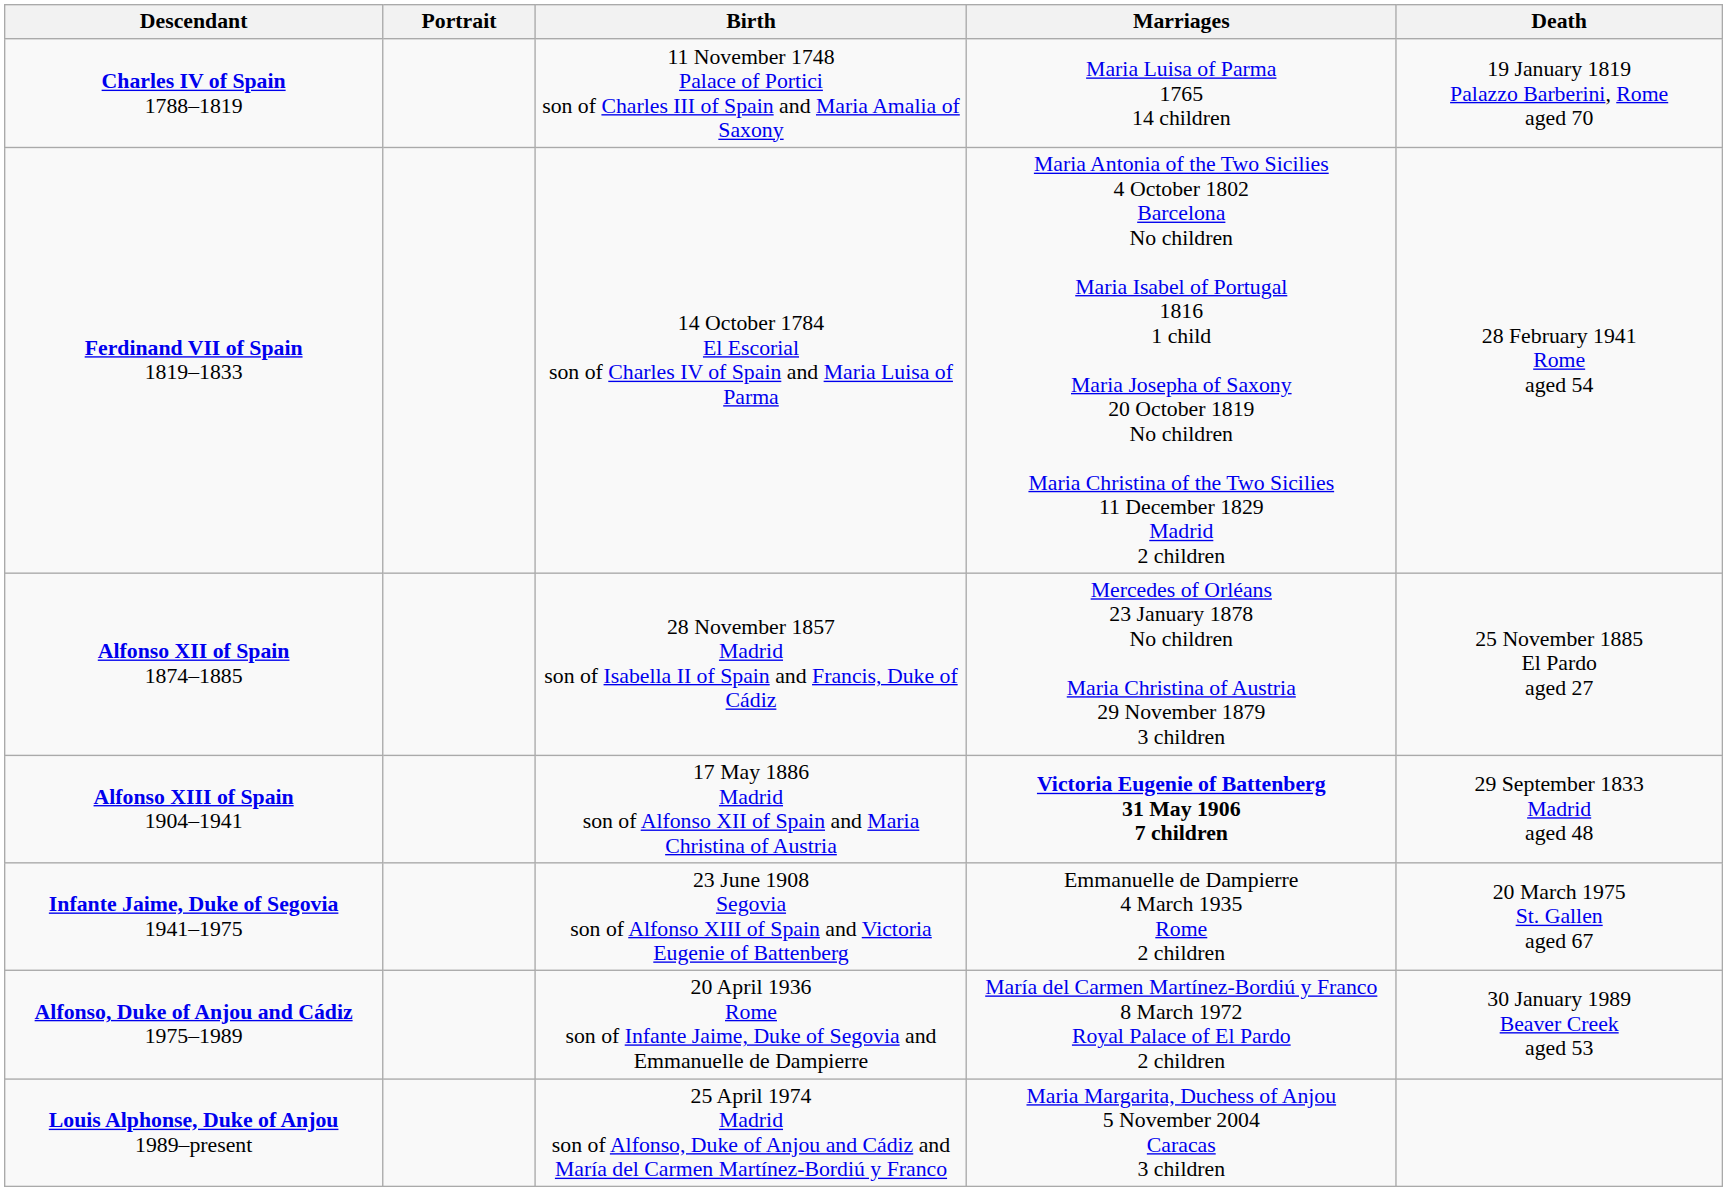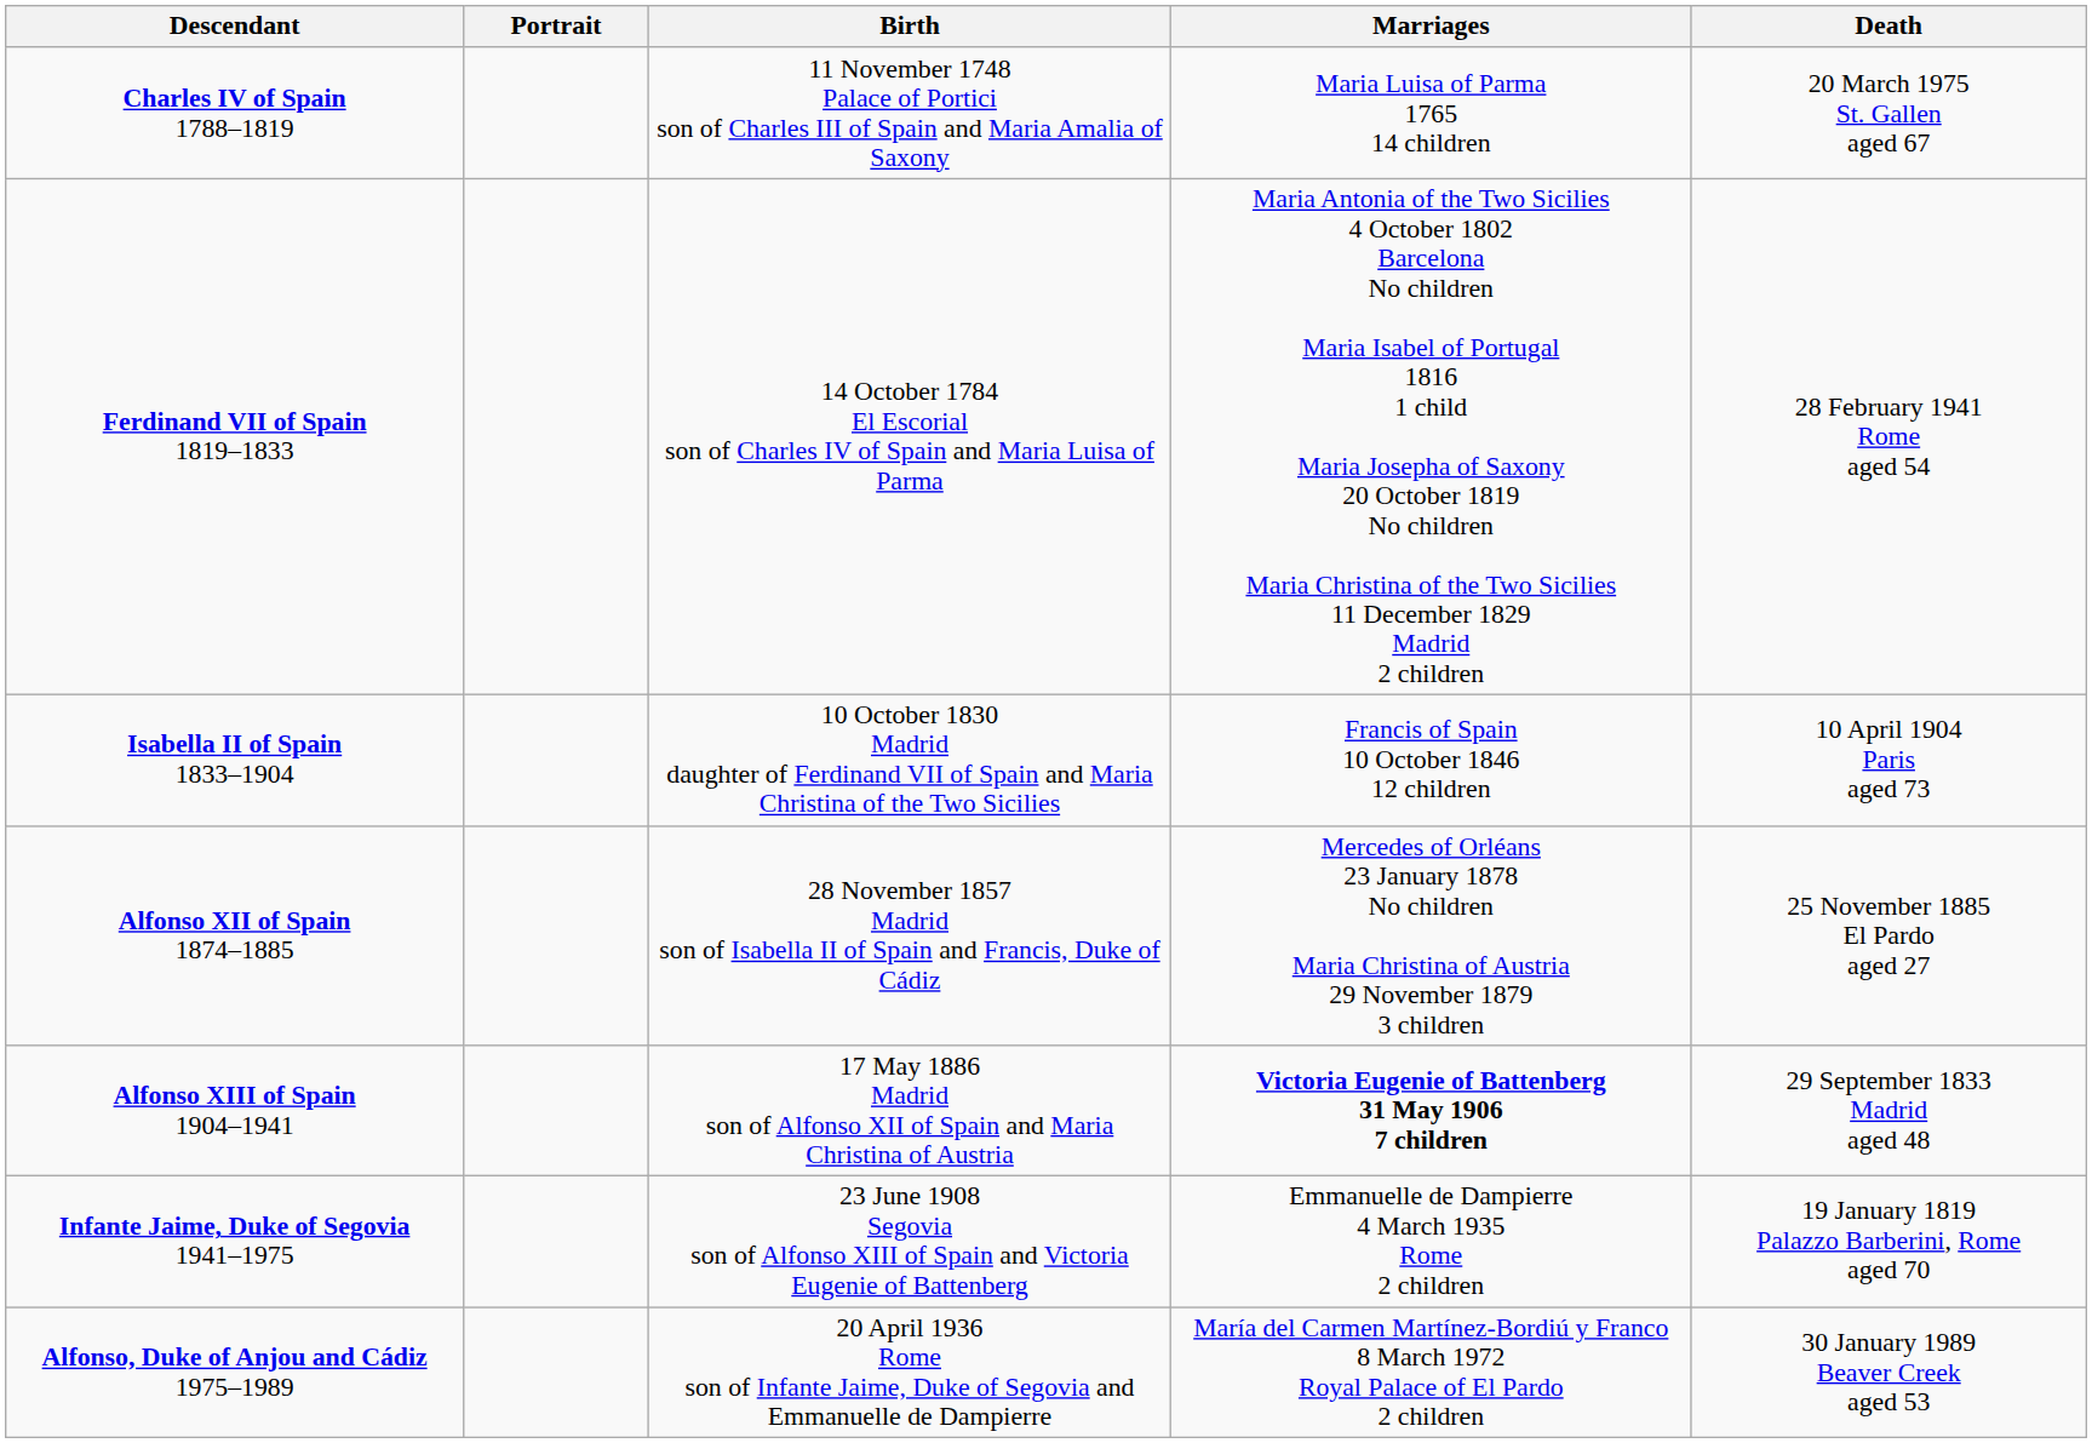Charles IV of Spain 1788–1819 | Death: 19 January 1819 Palazzo Barberini, Rome aged 70 -> 20 March 1975 St. Gallen aged 67
+ row: Isabella II of Spain 1833–1904 | 10 October 1830 Madrid daughter of Ferdinand VII of Spain and Maria Christina of the Two Sicilies | Francis of Spain 10 October 1846 12 children | 10 April 1904 Paris aged 73
Infante Jaime, Duke of Segovia 1941–1975 | Death: 20 March 1975 St. Gallen aged 67 -> 19 January 1819 Palazzo Barberini, Rome aged 70
- row: Louis Alphonse, Duke of Anjou 1989–present | 25 April 1974 Madrid son of Alfonso, Duke of Anjou and Cádiz and María del Carmen Martínez-Bordiú y Franco | Maria Margarita, Duchess of Anjou 5 November 2004 Caracas 3 children
